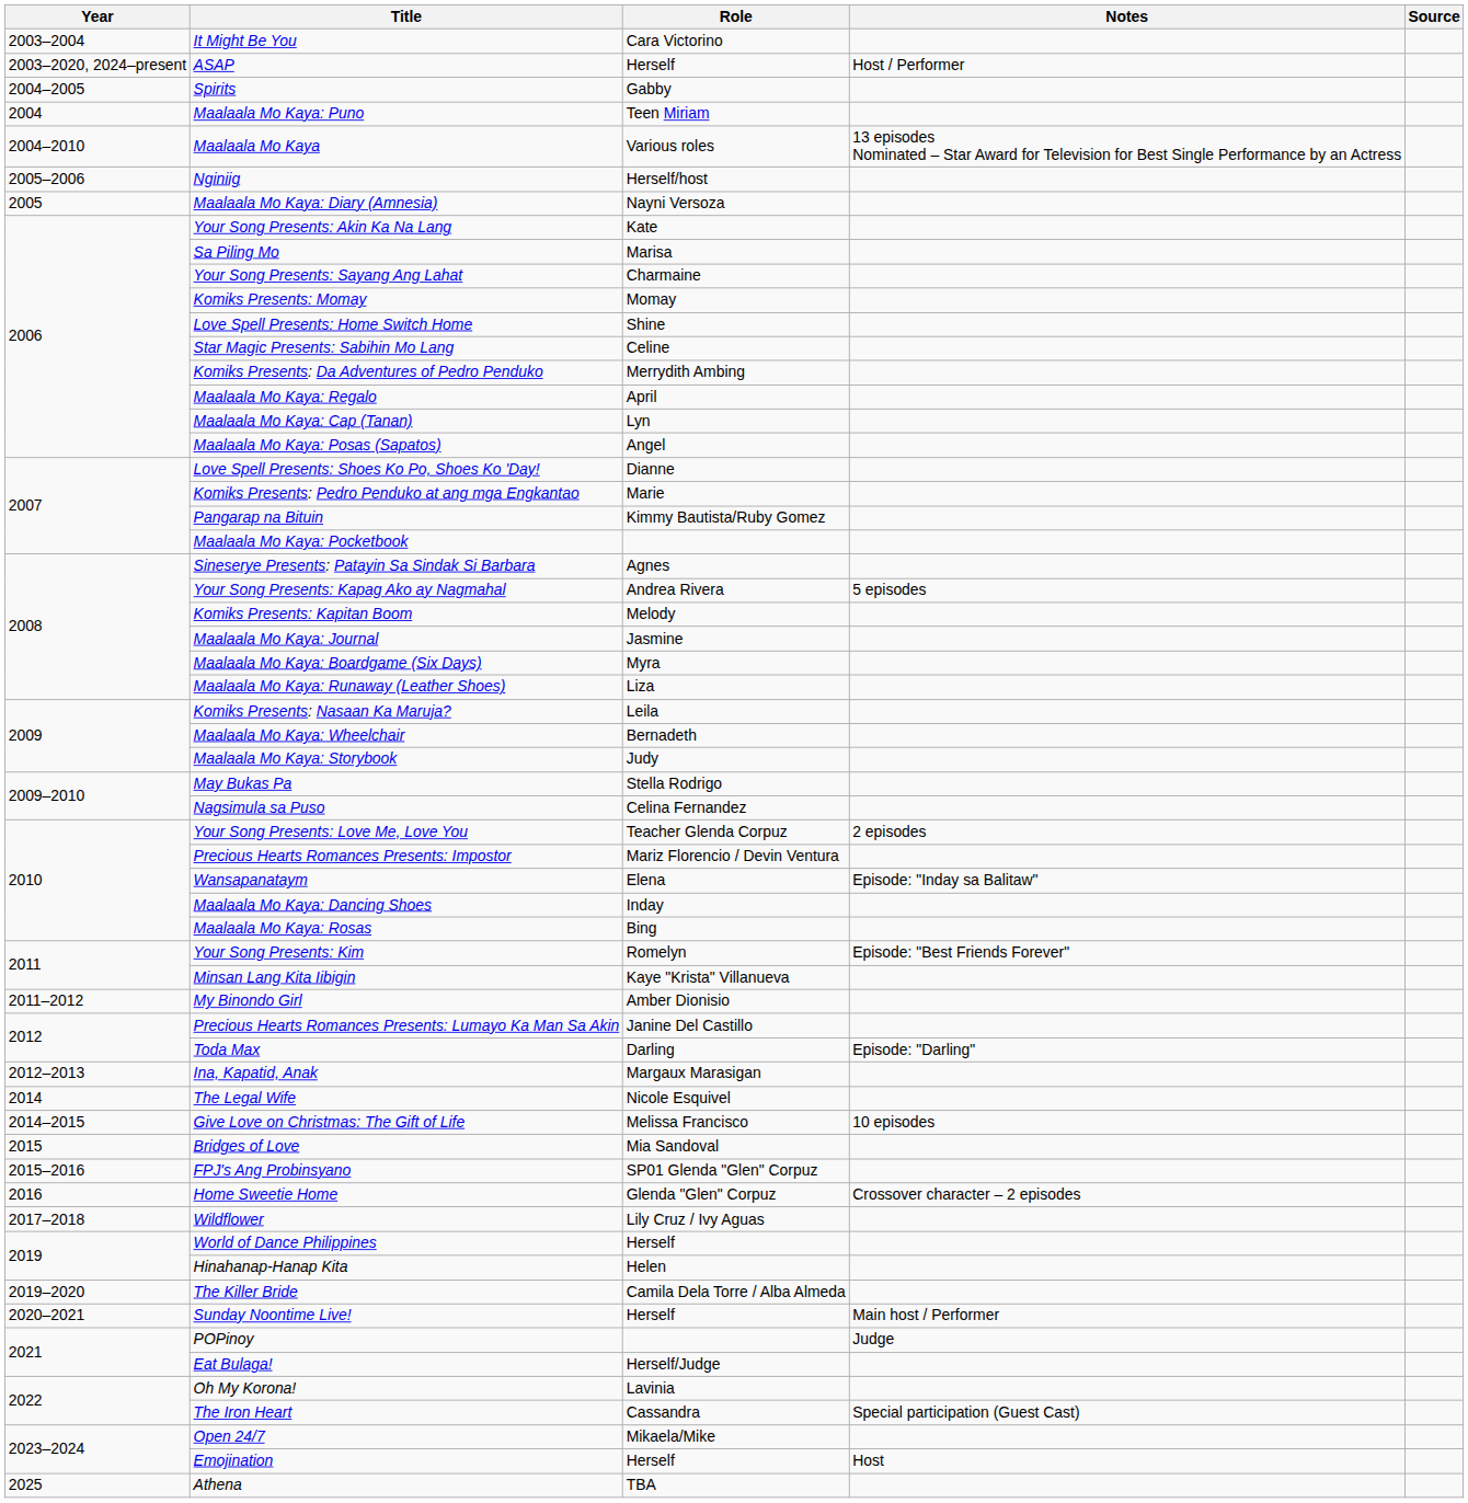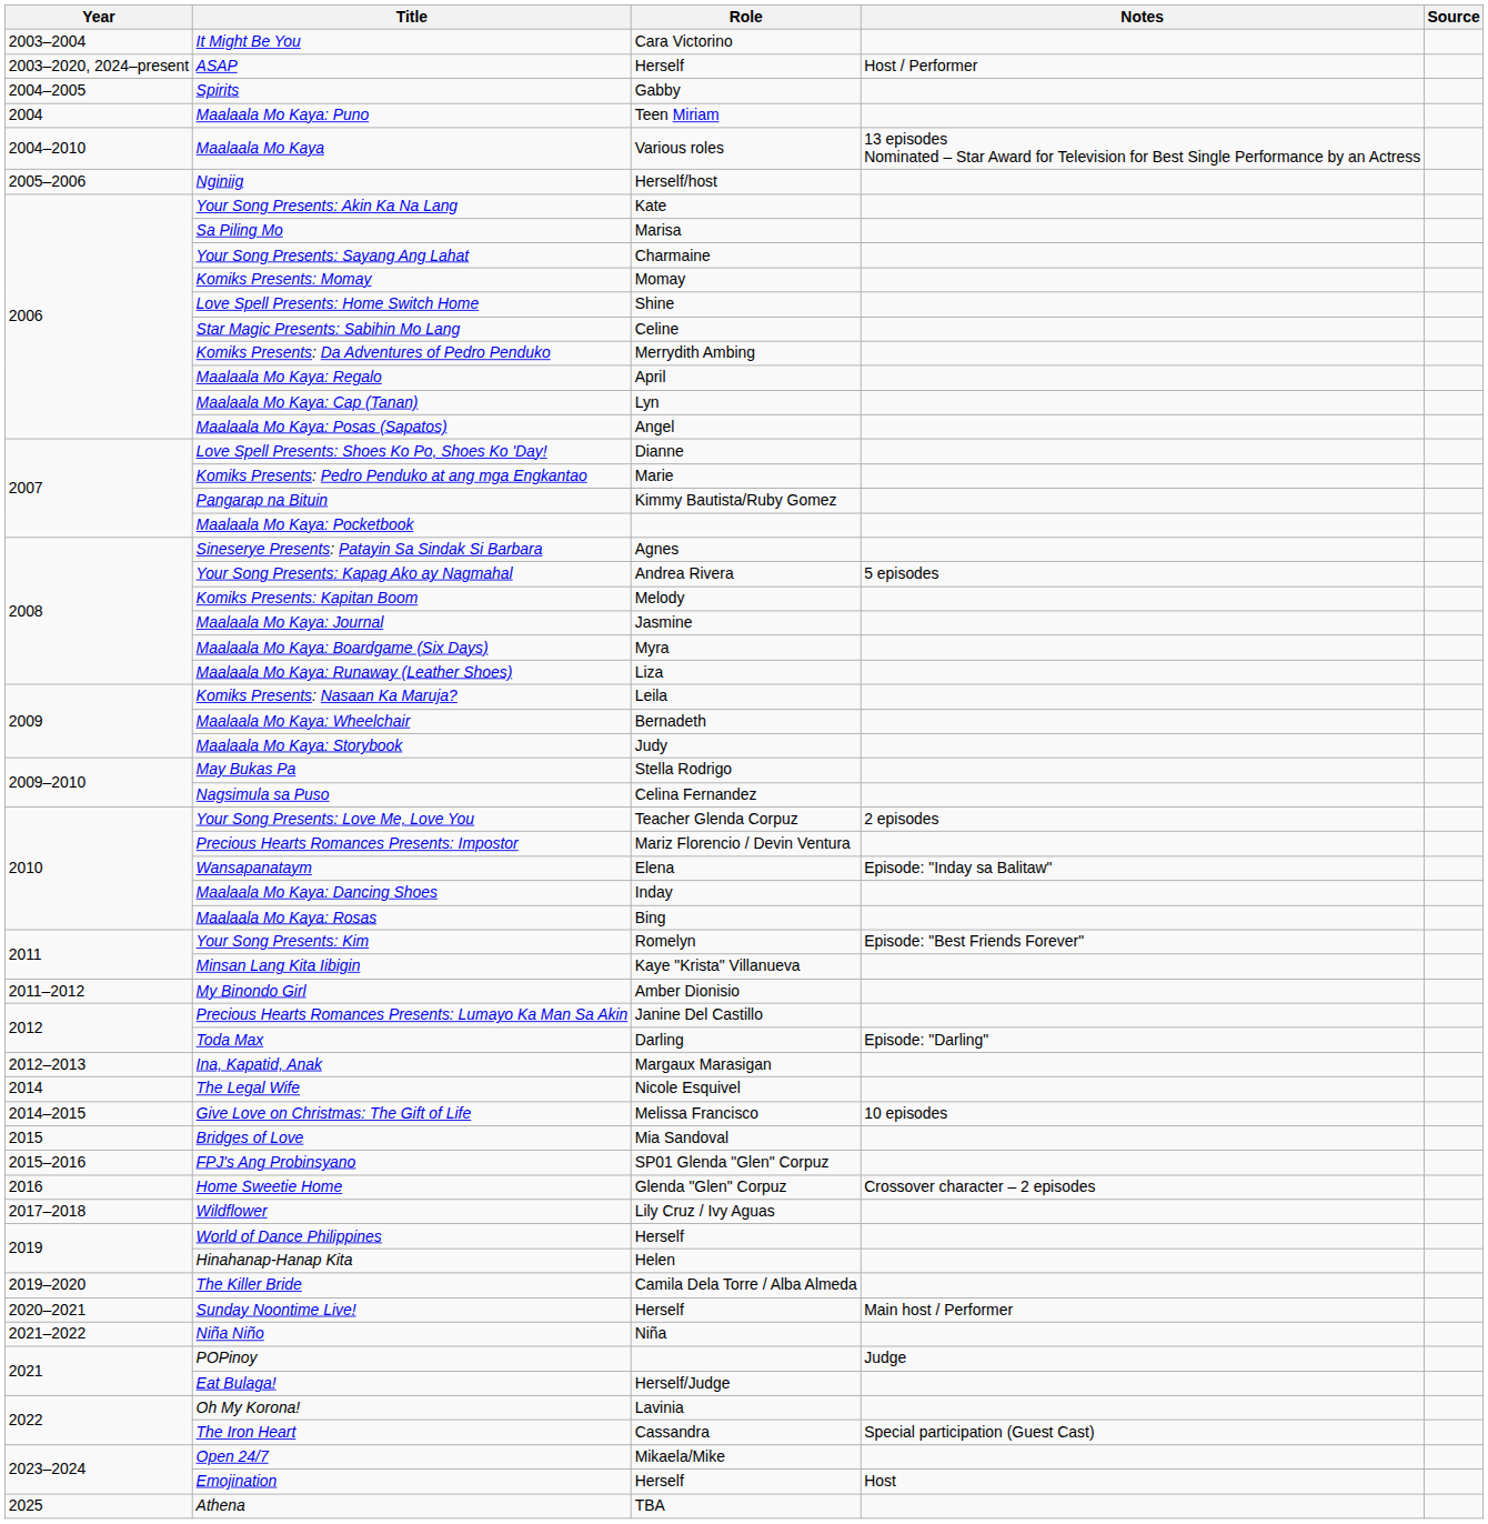- row: 2005 | Maalaala Mo Kaya: Diary (Amnesia) | Nayni Versoza
+ row: 2021–2022 | Niña Niño | Niña
